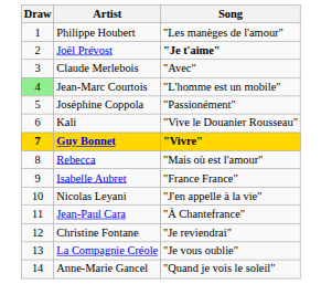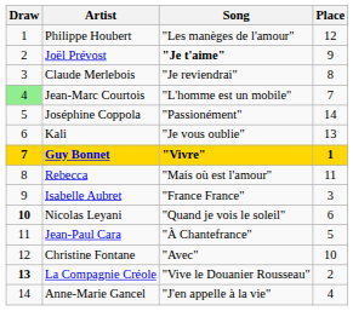+ column: Place | 12 | 9 | 8 | 7 | 14 | 13 | 1 | 11 | 3 | 6 | 5 | 10 | 2 | 4
Claude Merlebois | Song: "Avec" -> "Je reviendrai"
Kali | Song: "Vive le Douanier Rousseau" -> "Je vous oublie"
Nicolas Leyani | Draw: normal -> bold
Nicolas Leyani | Song: "J'en appelle à la vie" -> "Quand je vois le soleil"
Christine Fontane | Song: "Je reviendrai" -> "Avec"
La Compagnie Créole | Draw: normal -> bold
La Compagnie Créole | Song: "Je vous oublie" -> "Vive le Douanier Rousseau"
Anne-Marie Gancel | Song: "Quand je vois le soleil" -> "J'en appelle à la vie"
